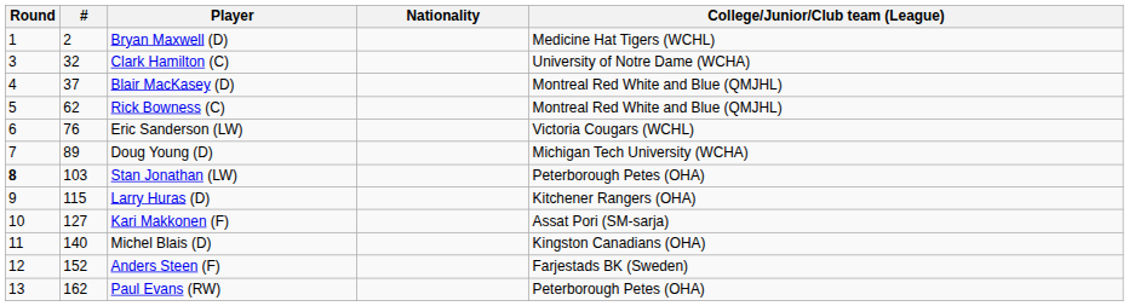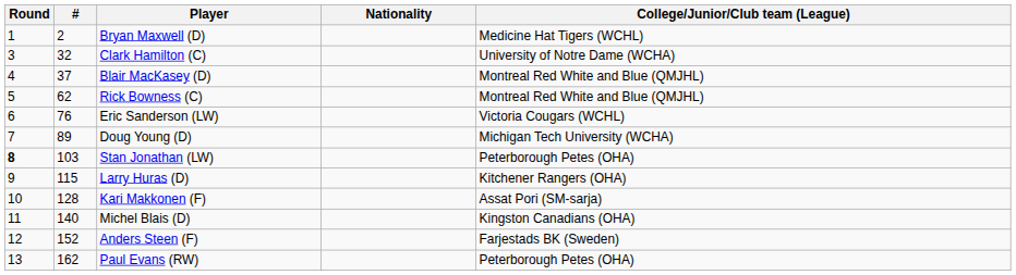Kari Makkonen (F) | #: 127 -> 128
